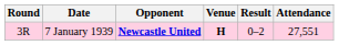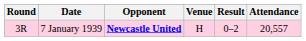7 January 1939 | Venue: bold -> normal
7 January 1939 | Attendance: 27,551 -> 20,557
